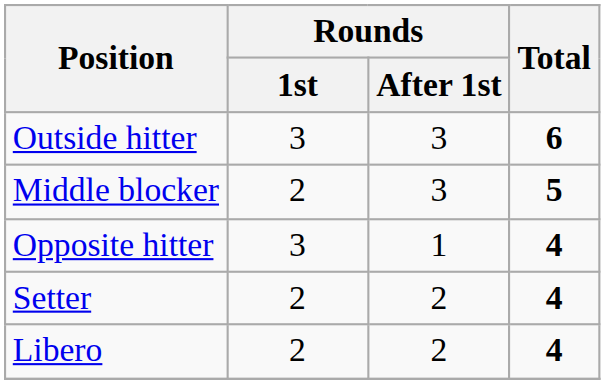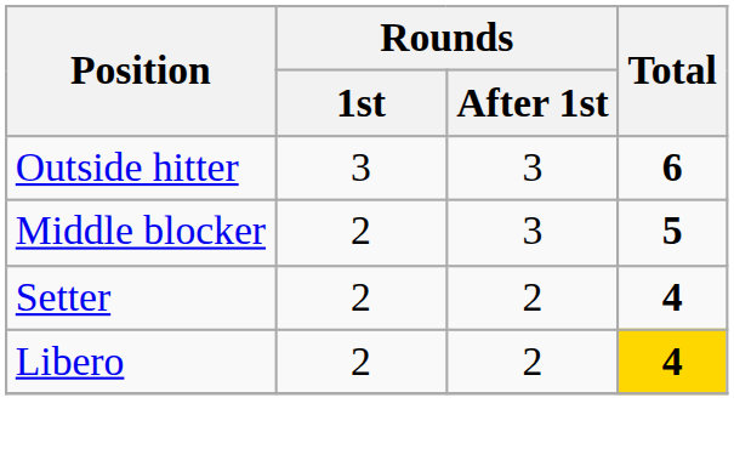- row: Opposite hitter | 3 | 1 | 4
Libero | Total: no background -> gold background
